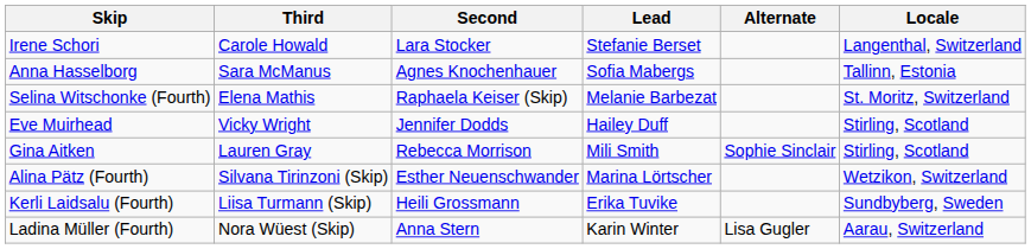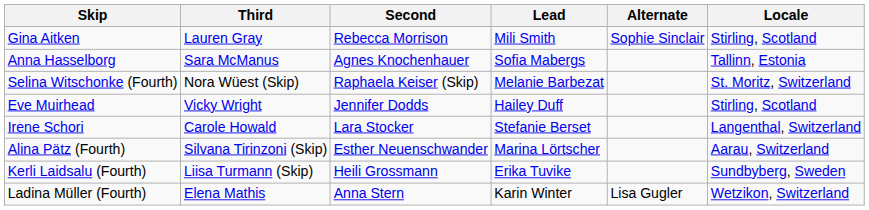rows swapped: Gina Aitken <-> Irene Schori
Selina Witschonke (Fourth) | Third: Elena Mathis -> Nora Wüest (Skip)
Alina Pätz (Fourth) | Locale: Wetzikon, Switzerland -> Aarau, Switzerland
Ladina Müller (Fourth) | Third: Nora Wüest (Skip) -> Elena Mathis
Ladina Müller (Fourth) | Locale: Aarau, Switzerland -> Wetzikon, Switzerland
